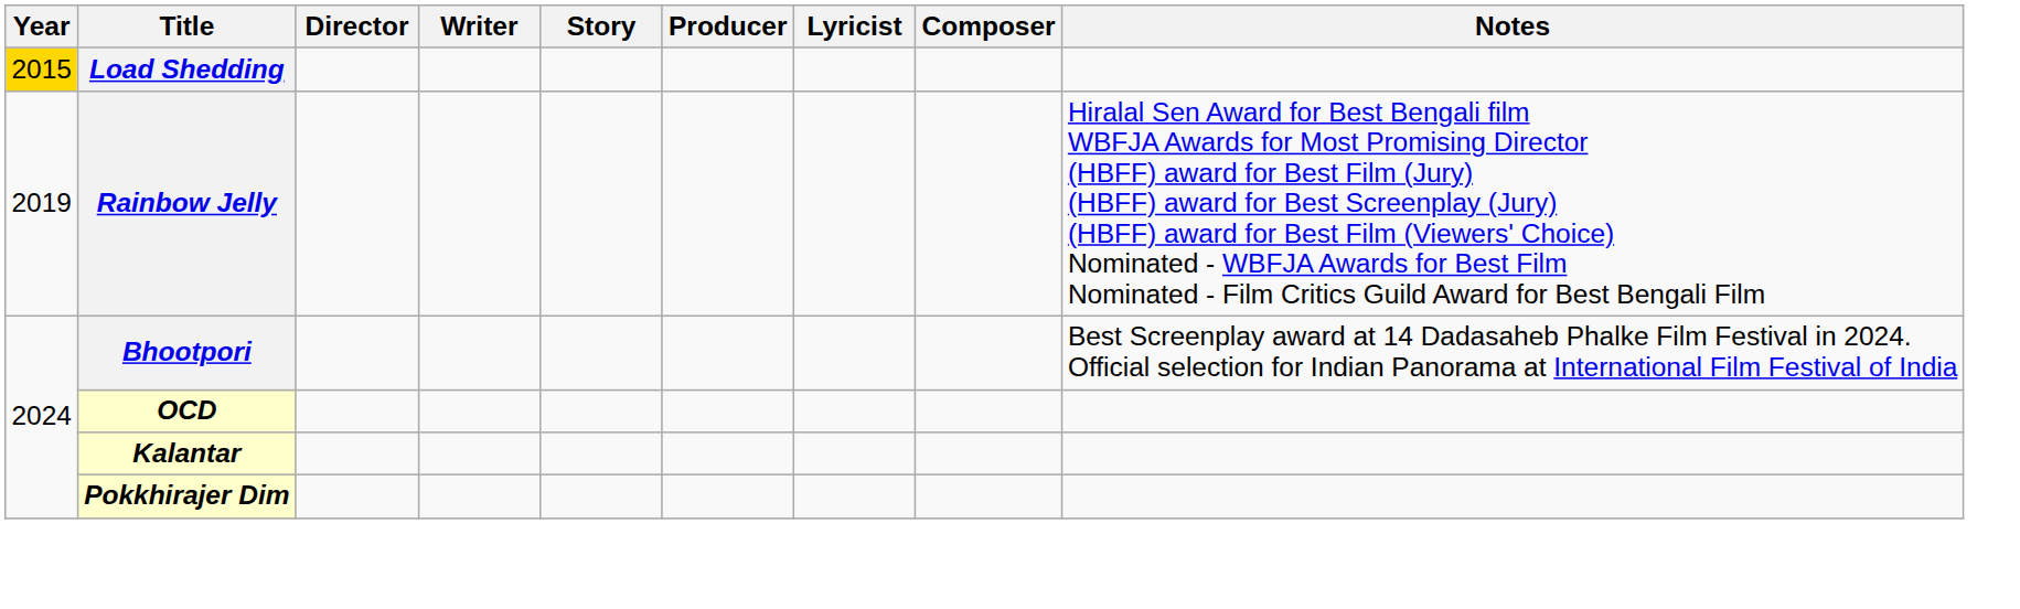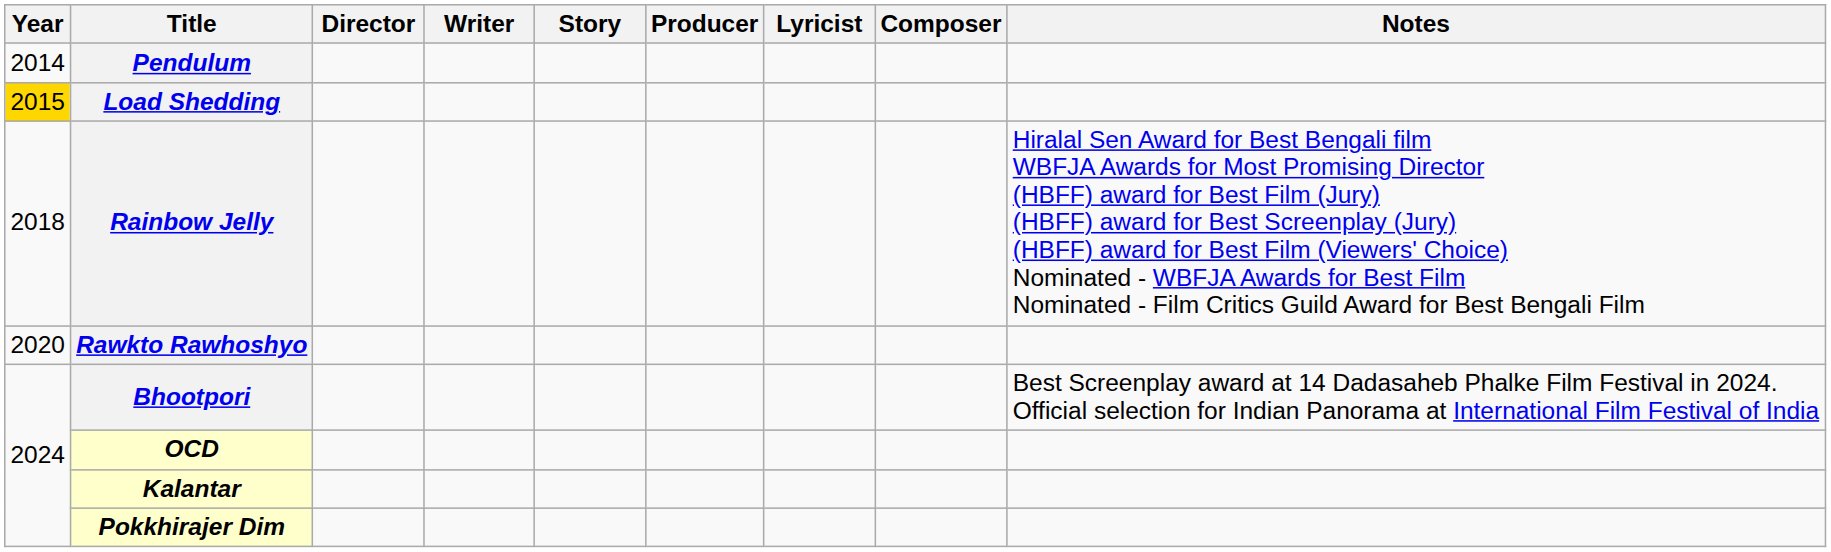+ row: 2014 | Pendulum
Rainbow Jelly | Year: 2019 -> 2018
+ row: 2020 | Rawkto Rawhoshyo
